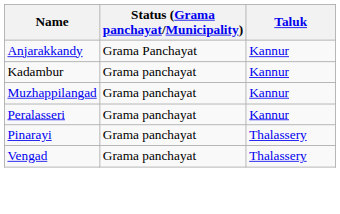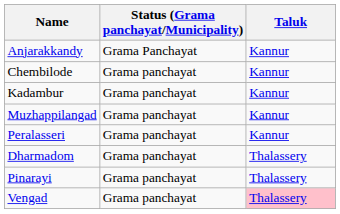+ row: Chembilode | Grama panchayat | Kannur
+ row: Dharmadom | Grama panchayat | Thalassery
Vengad | Taluk: no background -> pink background
